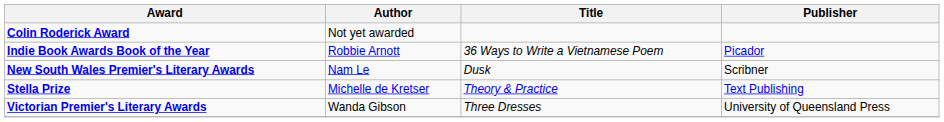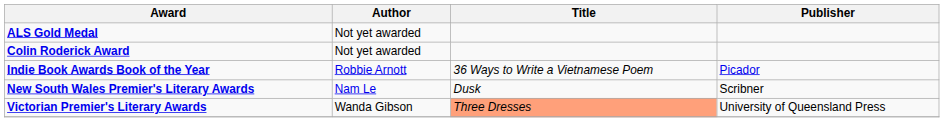+ row: ALS Gold Medal | Not yet awarded
- row: Stella Prize | Michelle de Kretser | Theory & Practice | Text Publishing
Victorian Premier's Literary Awards | Title: no background -> lightsalmon background
